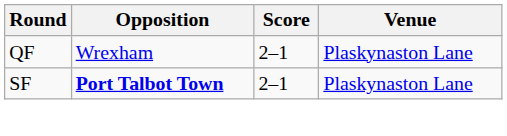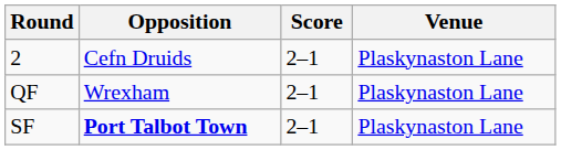+ row: 2 | Cefn Druids | 2–1 | Plaskynaston Lane
